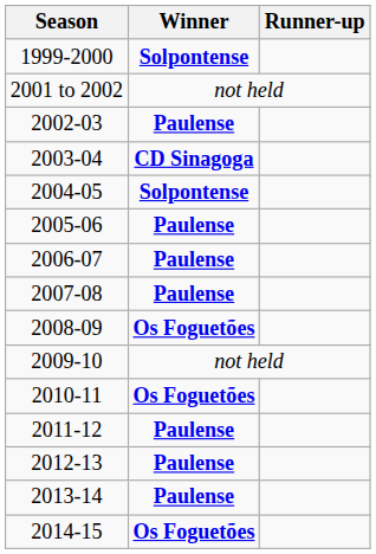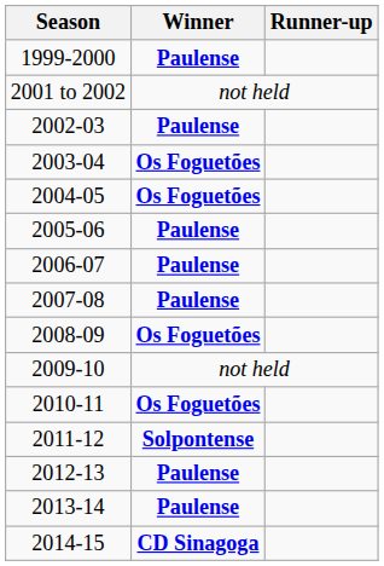1999-2000 | Winner: Solpontense -> Paulense
2003-04 | Winner: CD Sinagoga -> Os Foguetões
2004-05 | Winner: Solpontense -> Os Foguetões
2011-12 | Winner: Paulense -> Solpontense
2014-15 | Winner: Os Foguetões -> CD Sinagoga
